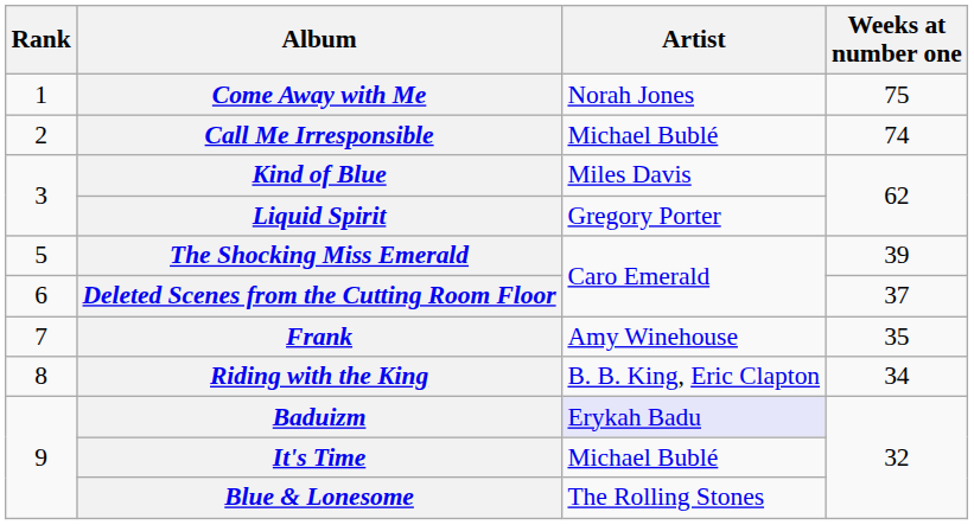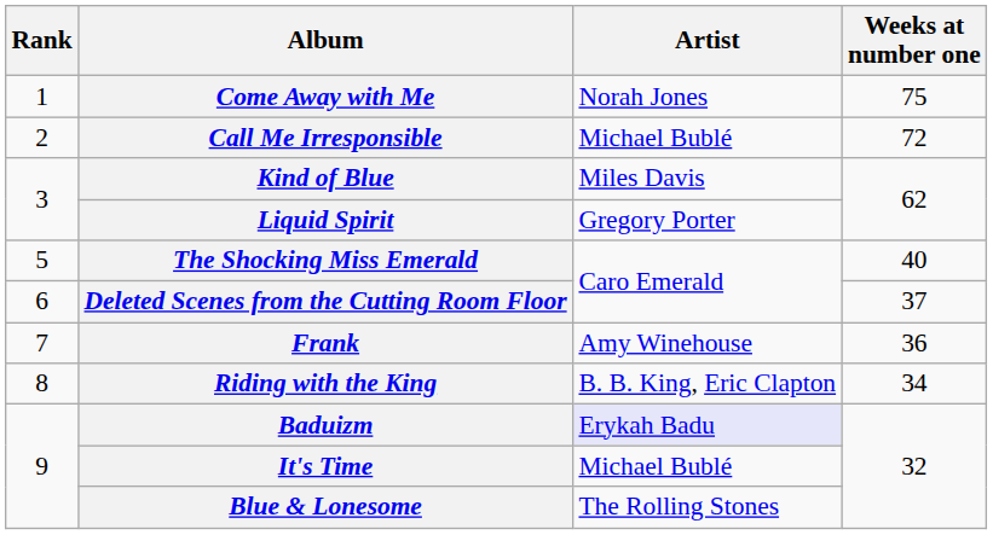Call Me Irresponsible | Weeks at number one: 74 -> 72
The Shocking Miss Emerald | Weeks at number one: 39 -> 40
Frank | Weeks at number one: 35 -> 36
